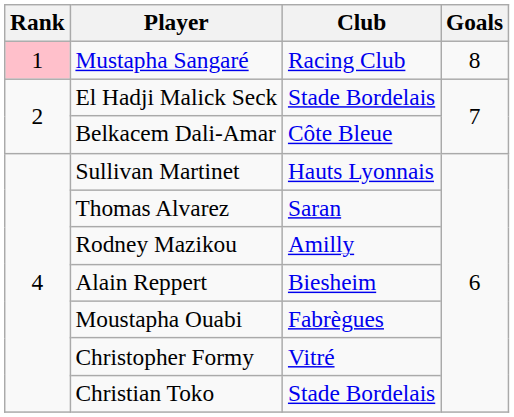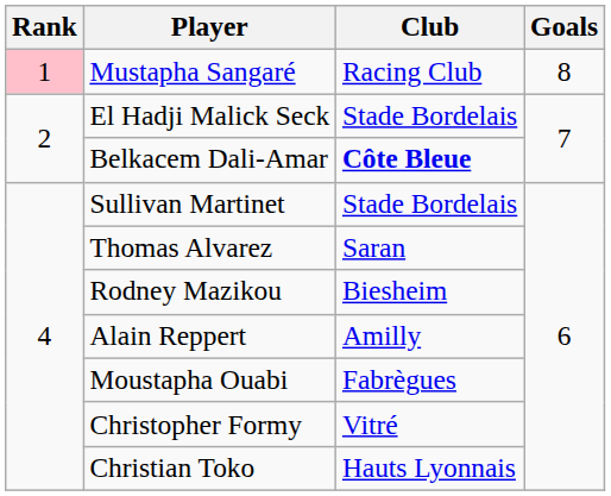Belkacem Dali-Amar | Club: normal -> bold
Sullivan Martinet | Club: Hauts Lyonnais -> Stade Bordelais
Rodney Mazikou | Club: Amilly -> Biesheim
Alain Reppert | Club: Biesheim -> Amilly
Christian Toko | Club: Stade Bordelais -> Hauts Lyonnais
